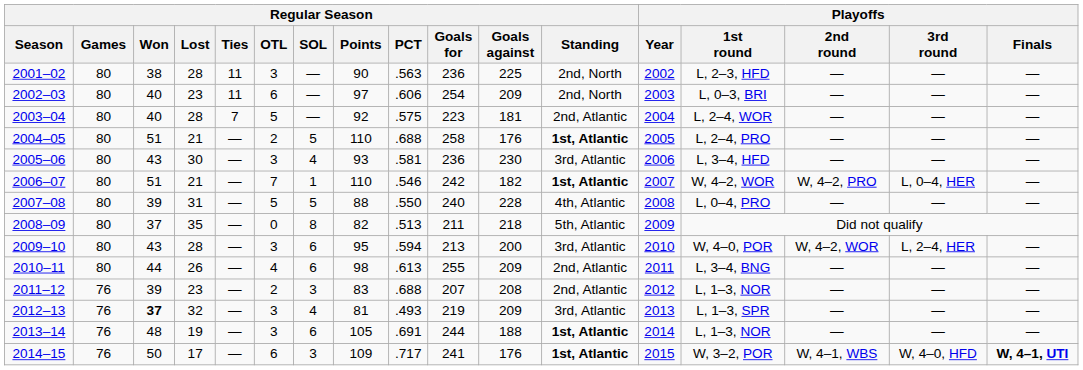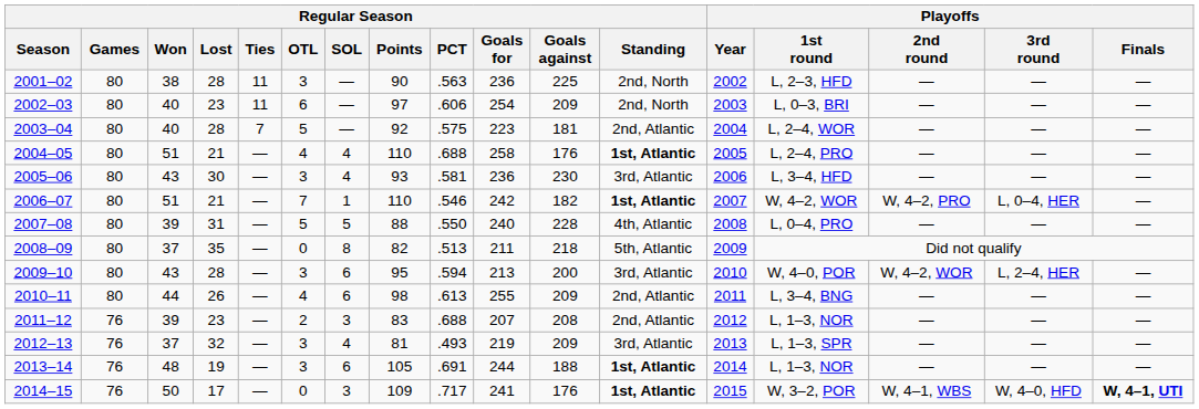2004–05 | Regular Season / OTL: 2 -> 4
2004–05 | Regular Season / SOL: 5 -> 4
2012–13 | Regular Season / Won: bold -> normal
2014–15 | Regular Season / OTL: 6 -> 0
